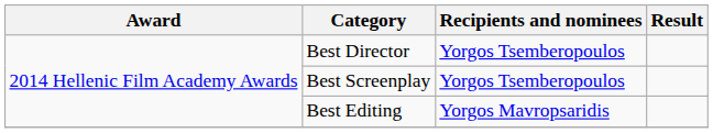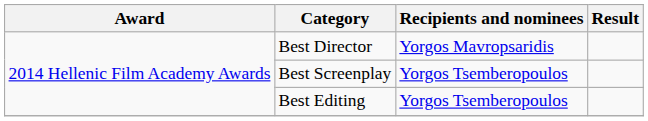Best Director | Recipients and nominees: Yorgos Tsemberopoulos -> Yorgos Mavropsaridis
Best Editing | Recipients and nominees: Yorgos Mavropsaridis -> Yorgos Tsemberopoulos
